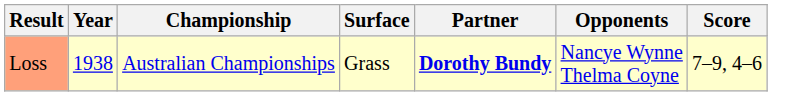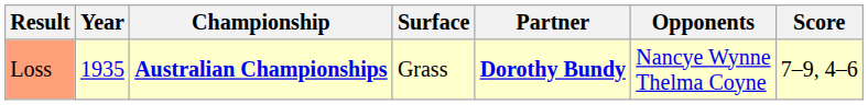Loss | Year: 1938 -> 1935
Loss | Championship: normal -> bold
